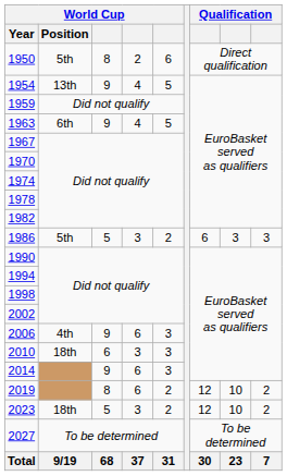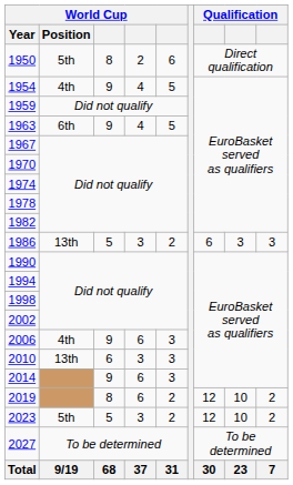1954 | World Cup / Position: 13th -> 4th
1986 | World Cup / Position: 5th -> 13th
2010 | World Cup / Position: 18th -> 13th
2023 | World Cup / Position: 18th -> 5th
